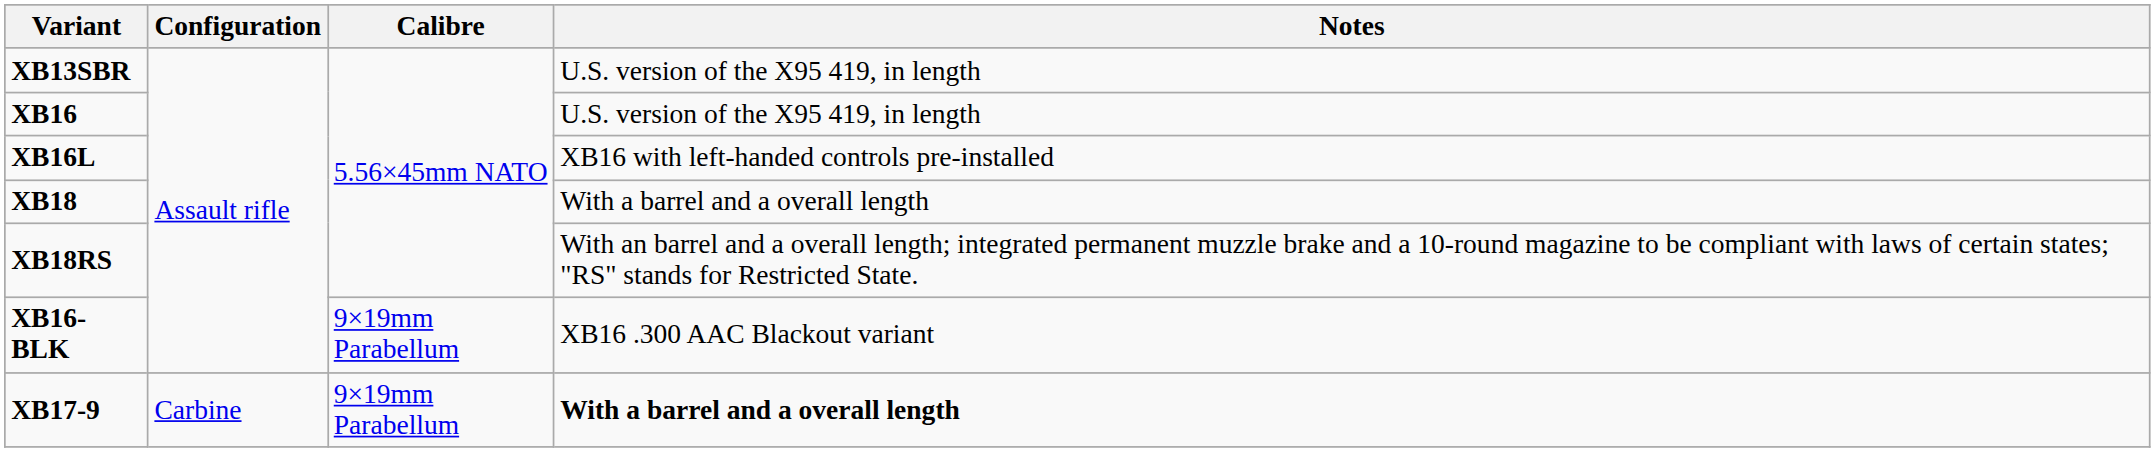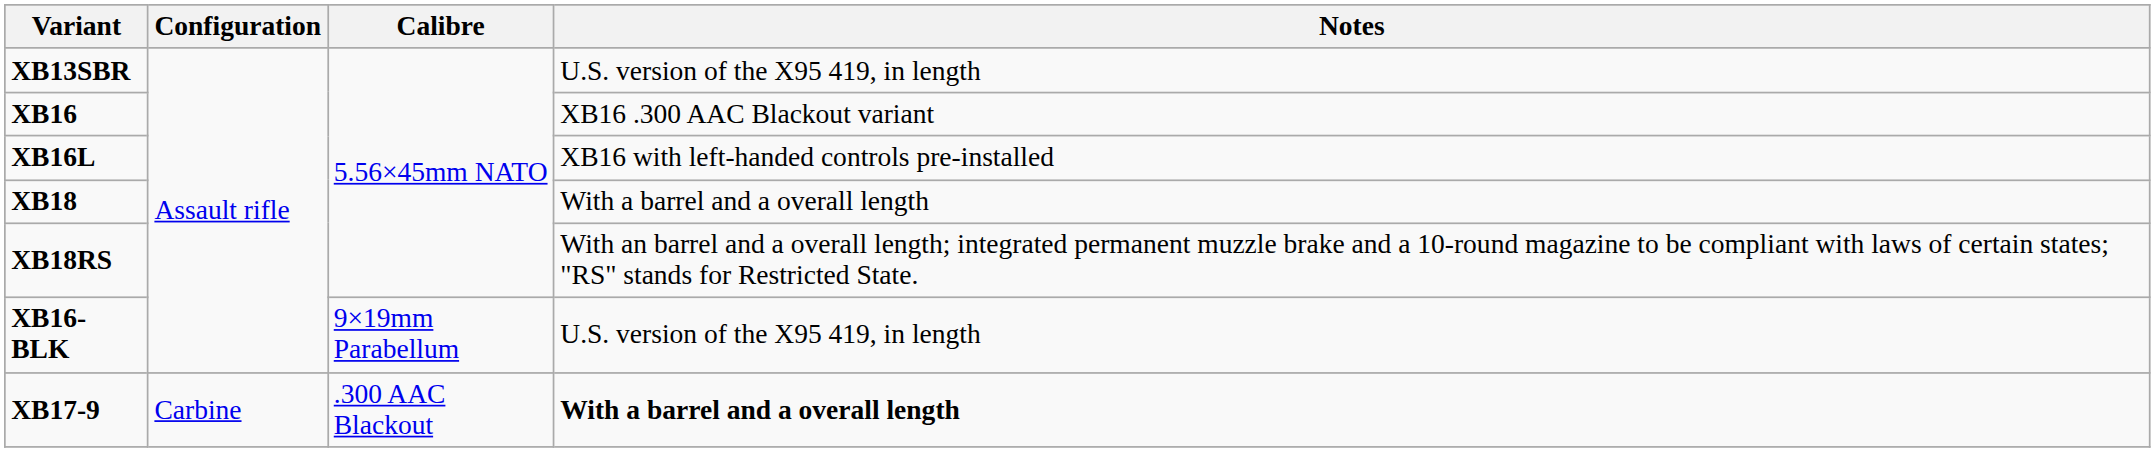XB16 | Notes: U.S. version of the X95 419, in length -> XB16 .300 AAC Blackout variant
XB16-BLK | Notes: XB16 .300 AAC Blackout variant -> U.S. version of the X95 419, in length
XB17-9 | Calibre: 9×19mm Parabellum -> .300 AAC Blackout
